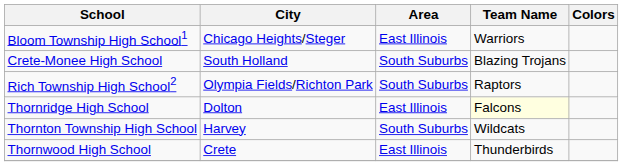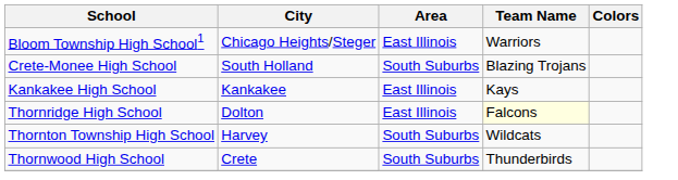+ row: Kankakee High School | Kankakee | East Illinois | Kays
- row: Rich Township High School2 | Olympia Fields/Richton Park | South Suburbs | Raptors
Thornwood High School | Area: East Illinois -> South Suburbs
